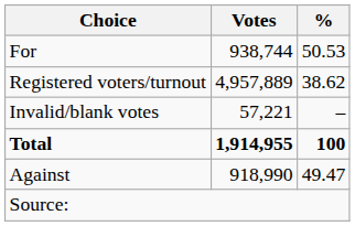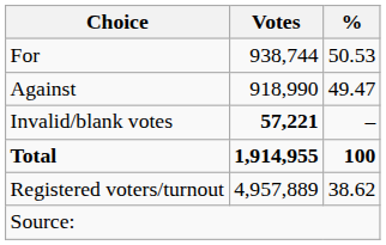rows swapped: Against <-> Registered voters/turnout
Invalid/blank votes | Votes: normal -> bold
